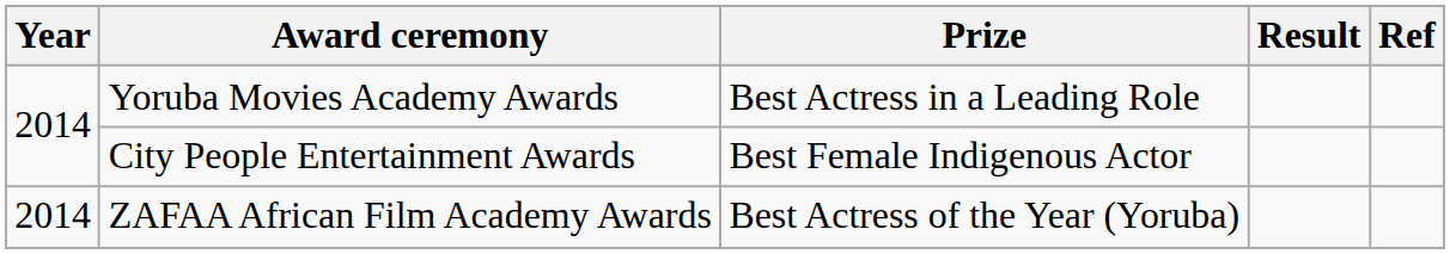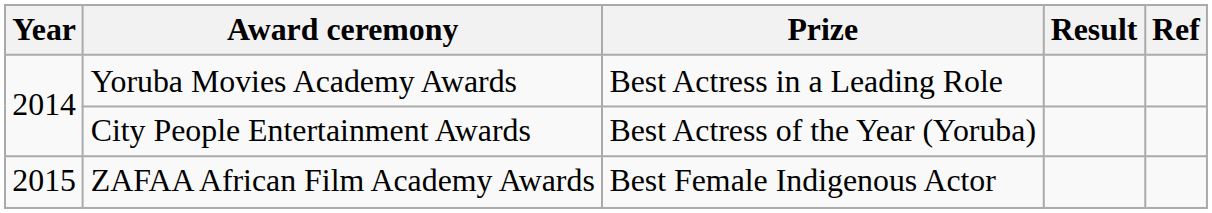City People Entertainment Awards | Prize: Best Female Indigenous Actor -> Best Actress of the Year (Yoruba)
ZAFAA African Film Academy Awards | Year: 2014 -> 2015
ZAFAA African Film Academy Awards | Prize: Best Actress of the Year (Yoruba) -> Best Female Indigenous Actor
